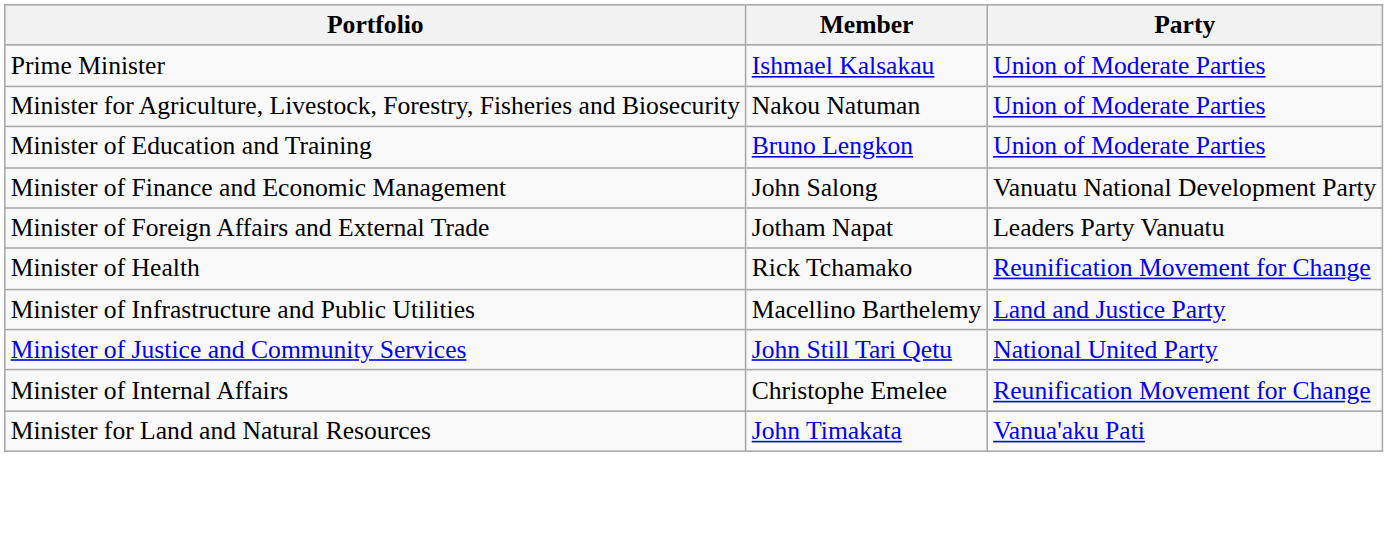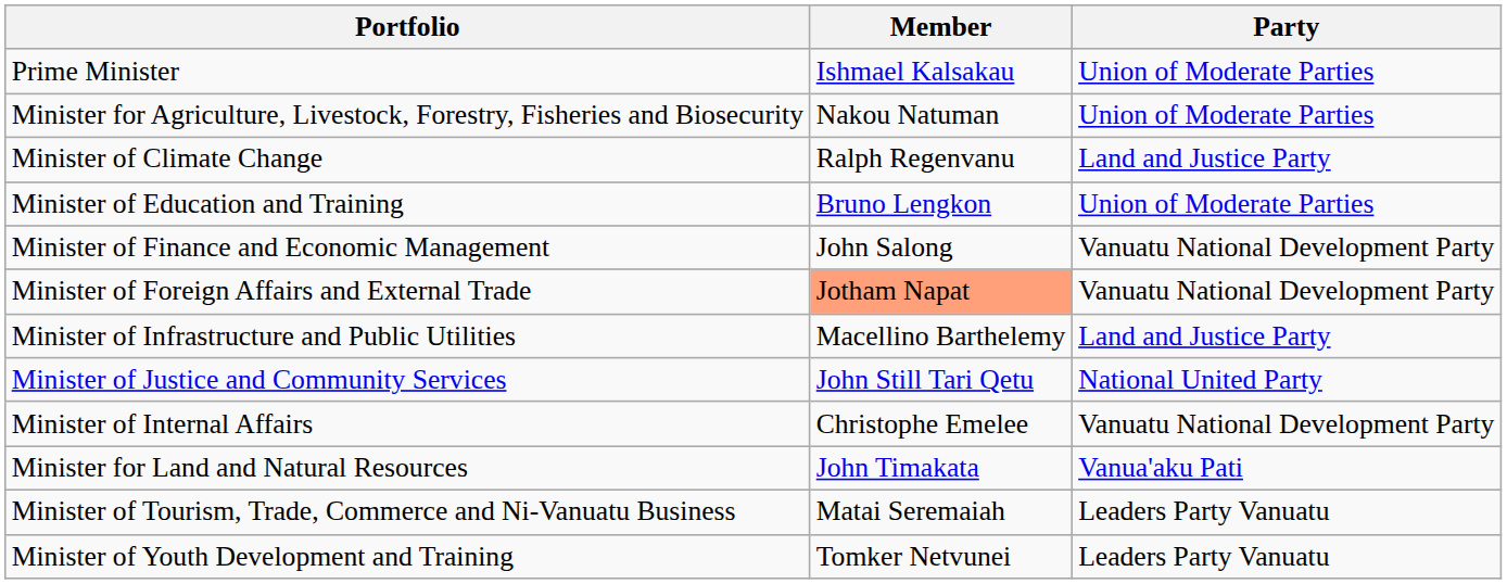+ row: Minister of Climate Change | Ralph Regenvanu | Land and Justice Party
Minister of Foreign Affairs and External Trade | Member: no background -> lightsalmon background
Minister of Foreign Affairs and External Trade | Party: Leaders Party Vanuatu -> Vanuatu National Development Party
- row: Minister of Health | Rick Tchamako | Reunification Movement for Change
Minister of Internal Affairs | Party: Reunification Movement for Change -> Vanuatu National Development Party
+ row: Minister of Tourism, Trade, Commerce and Ni-Vanuatu Business | Matai Seremaiah | Leaders Party Vanuatu
+ row: Minister of Youth Development and Training | Tomker Netvunei | Leaders Party Vanuatu
